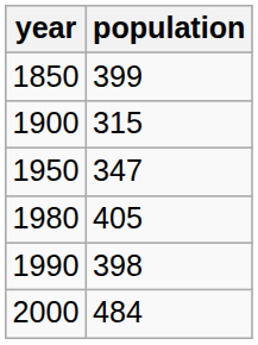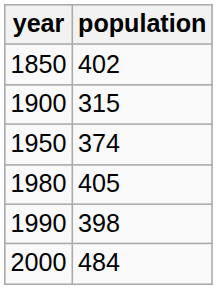1850 | population: 399 -> 402
1950 | population: 347 -> 374
